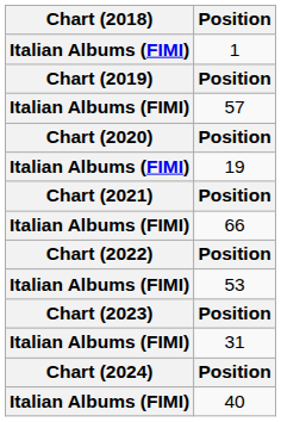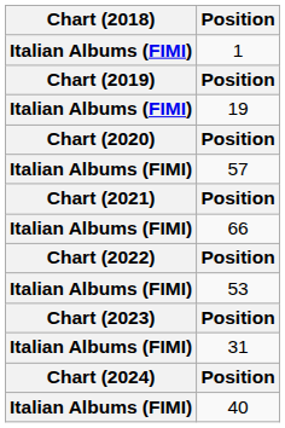rows swapped: 19 <-> 57
